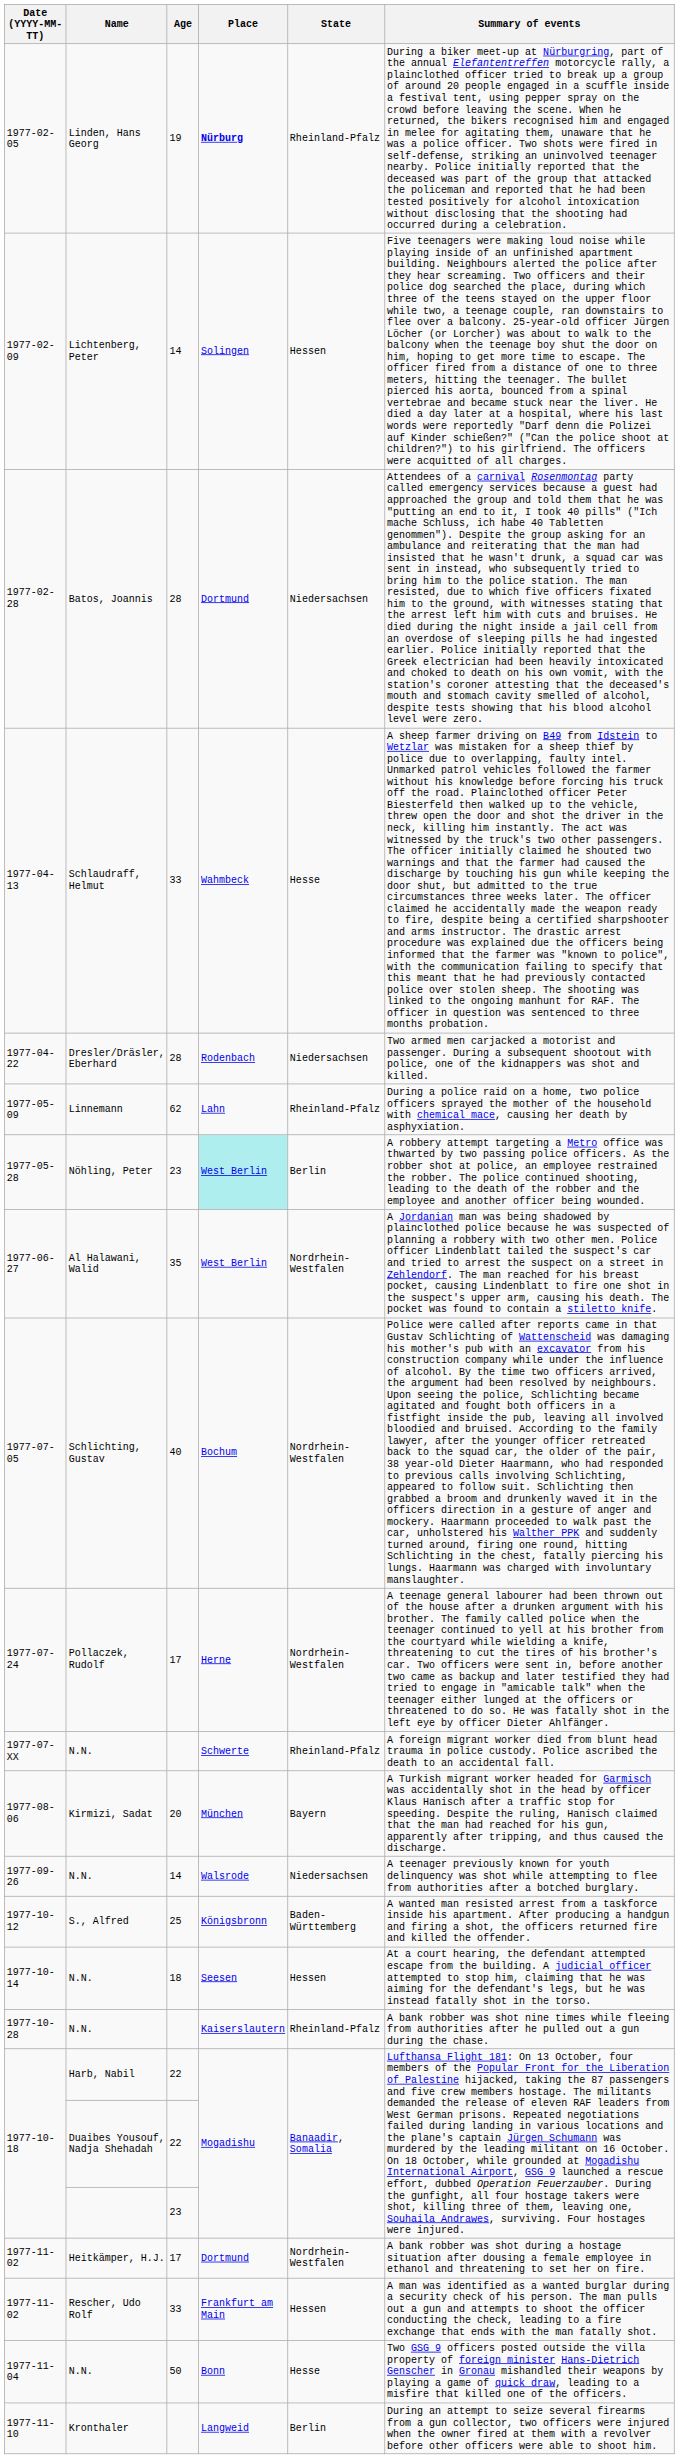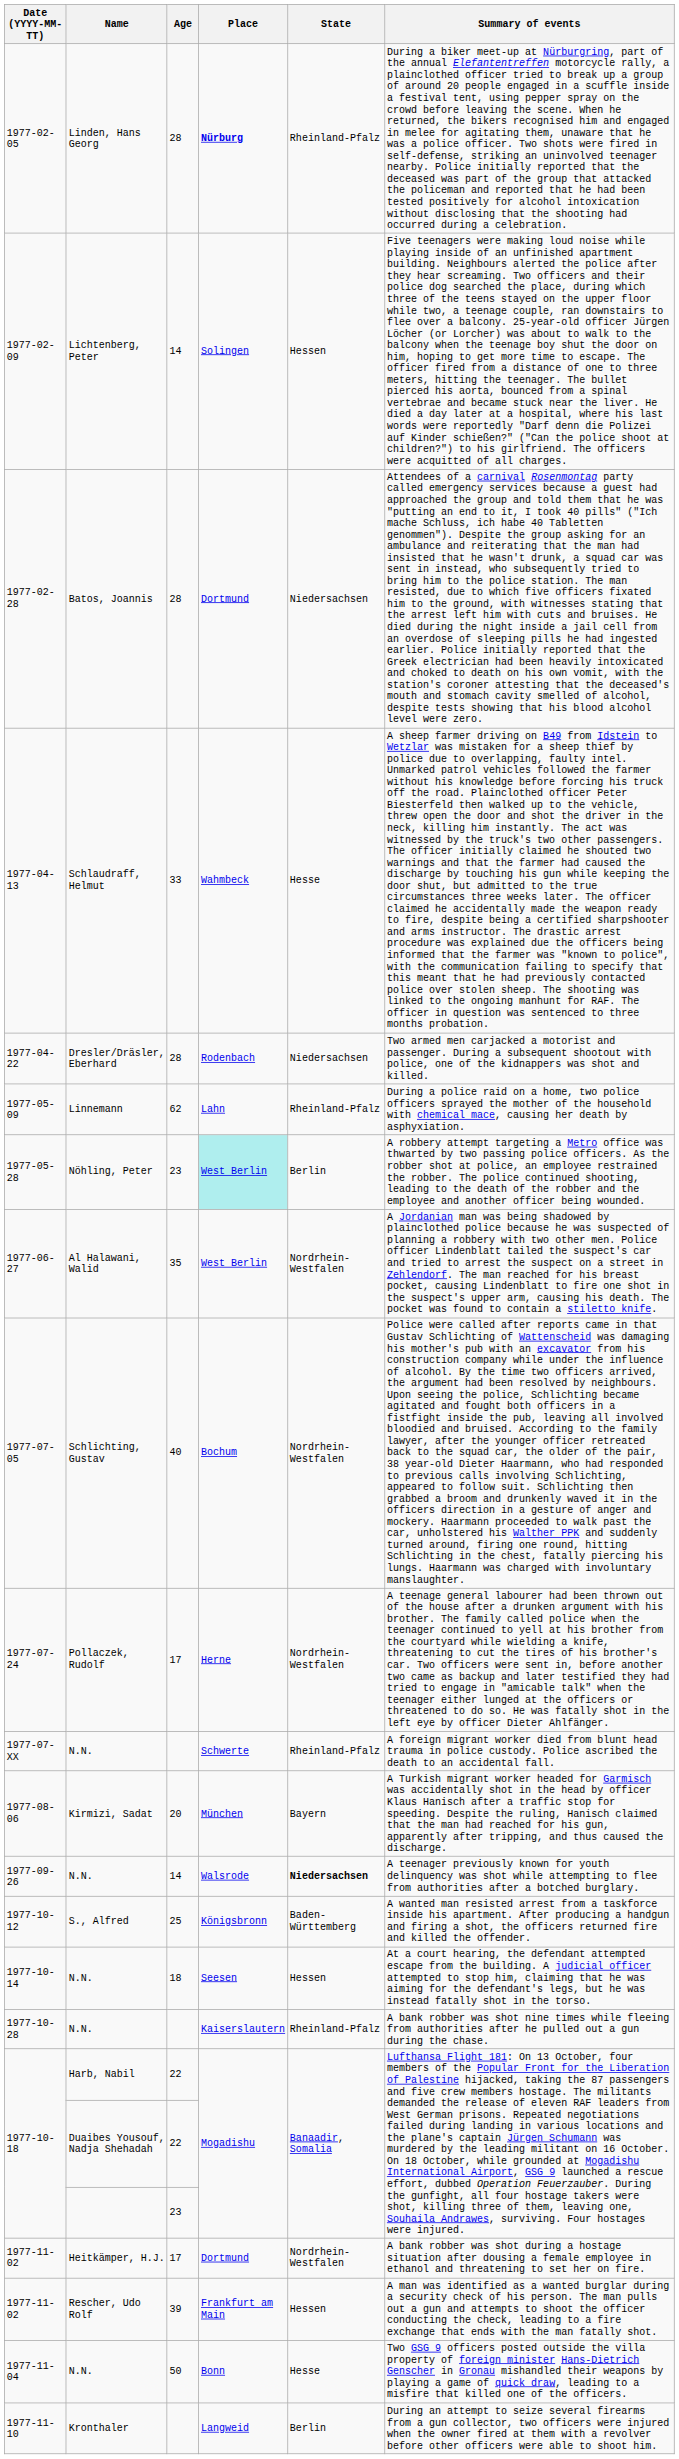1977-02-05 | Age: 19 -> 28
1977-09-26 | State: normal -> bold
1977-11-02 / Rescher, Udo Rolf | Age: 33 -> 39
